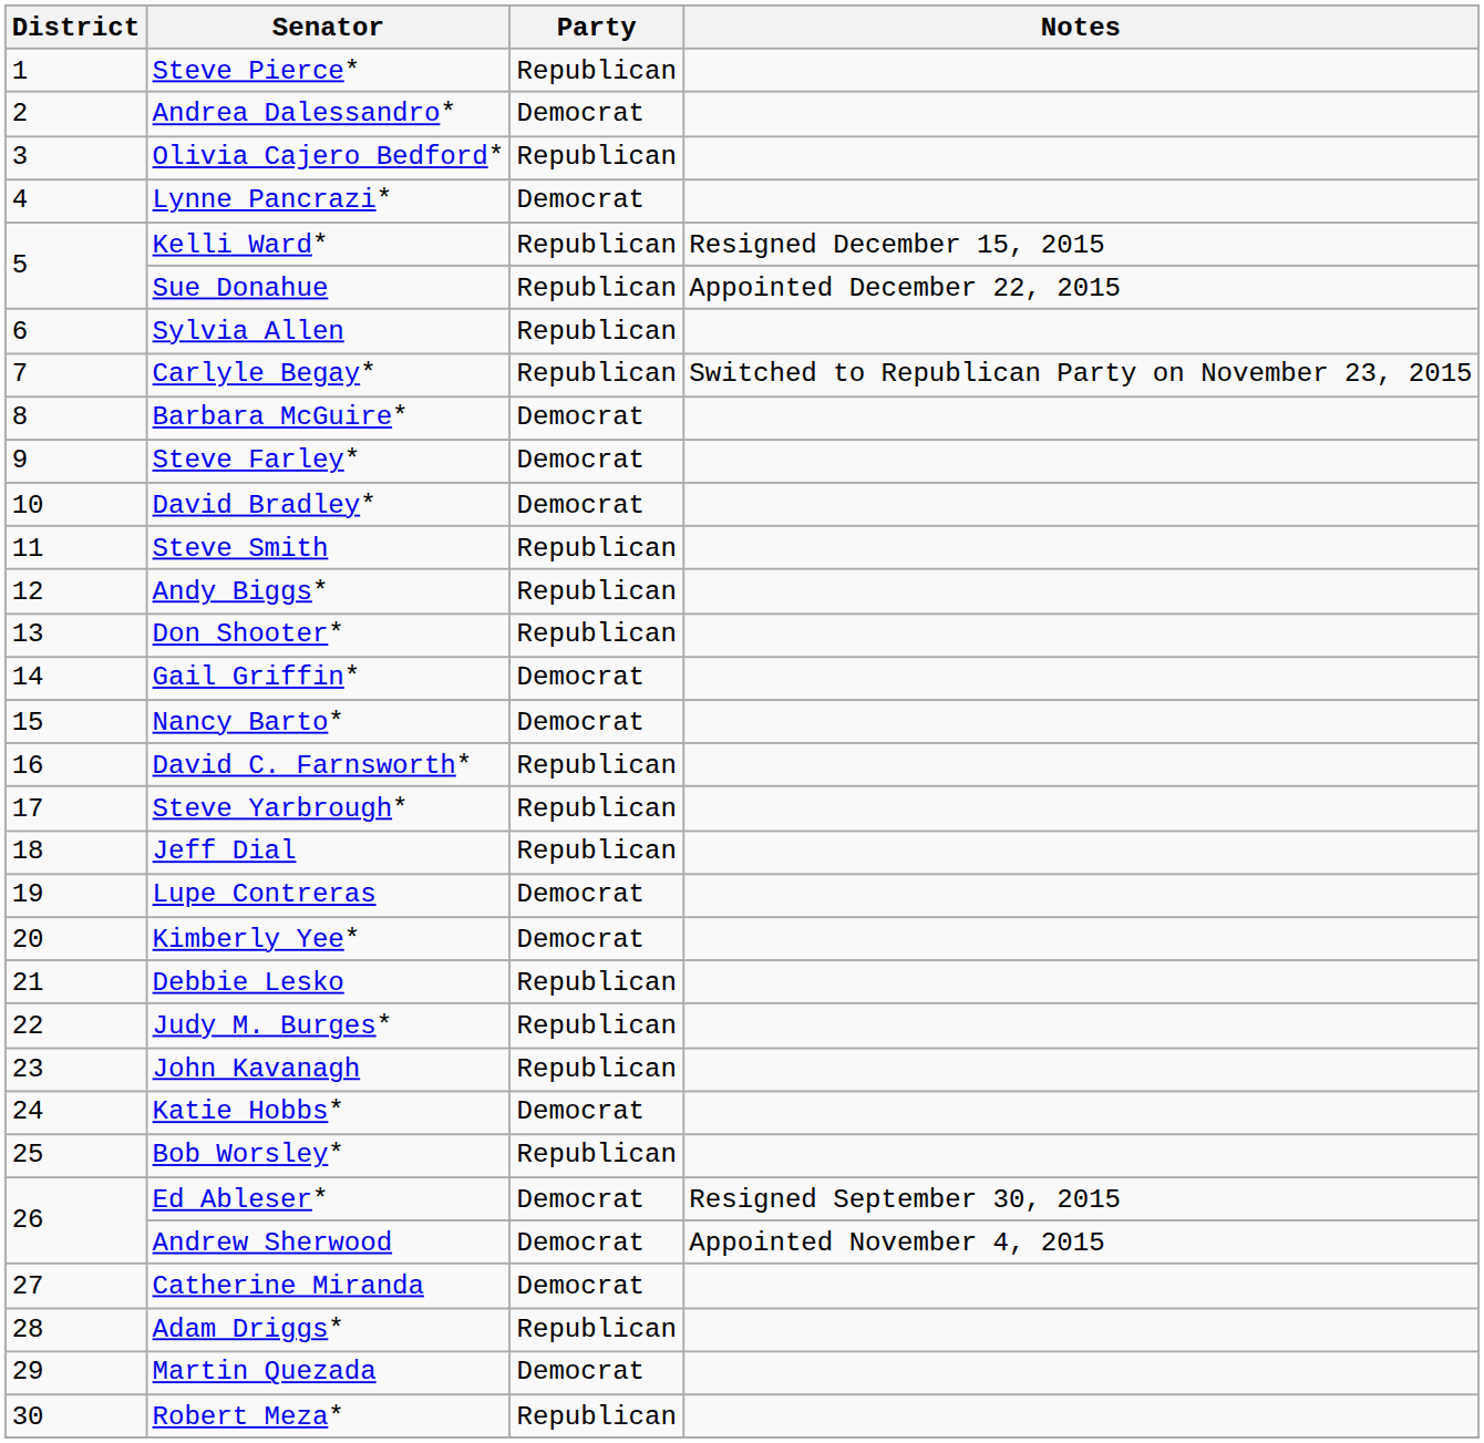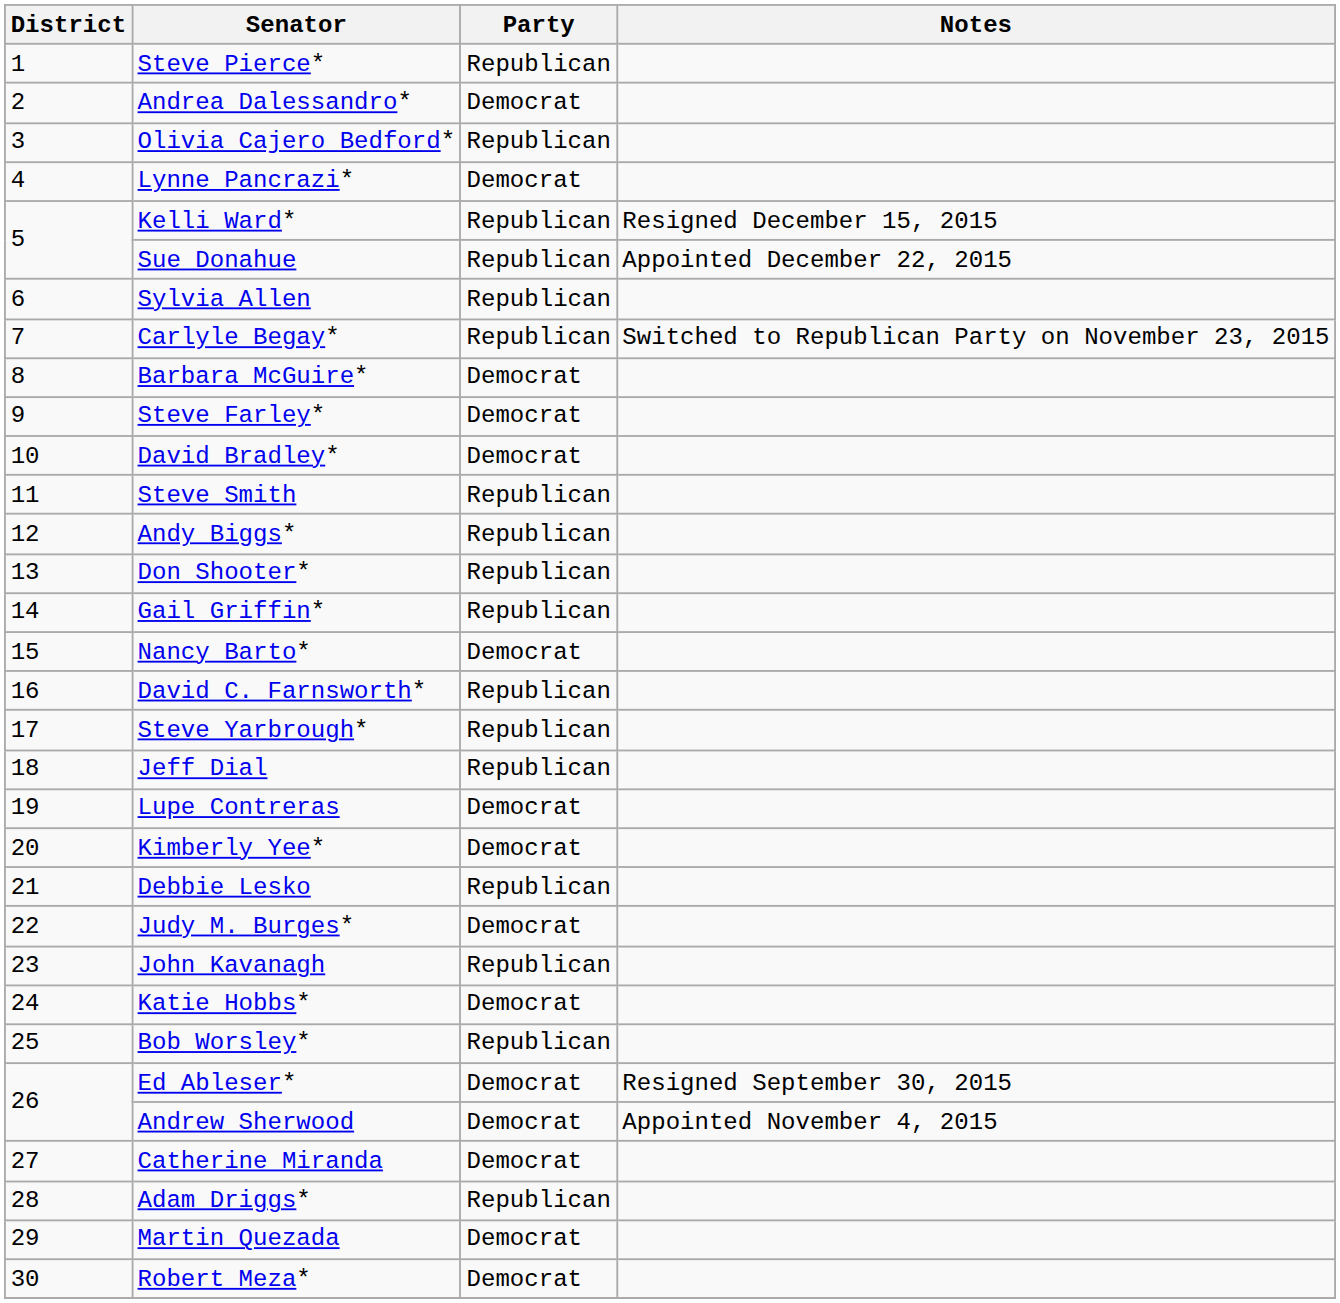Gail Griffin* | Party: Democrat -> Republican
Judy M. Burges* | Party: Republican -> Democrat
Robert Meza* | Party: Republican -> Democrat
